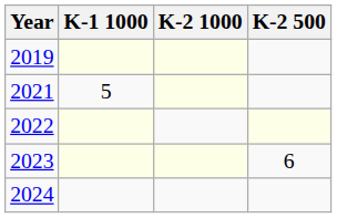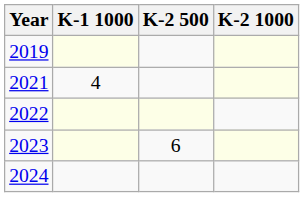columns swapped: K-2 500 <-> K-2 1000
2021 | K-1 1000: 5 -> 4
